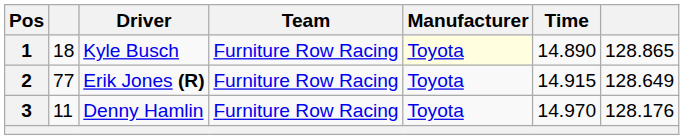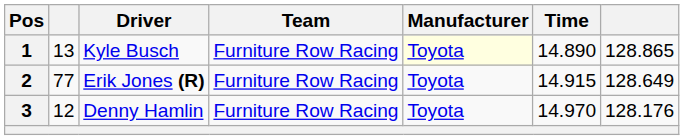1 | column 2: 18 -> 13
3 | column 2: 11 -> 12
